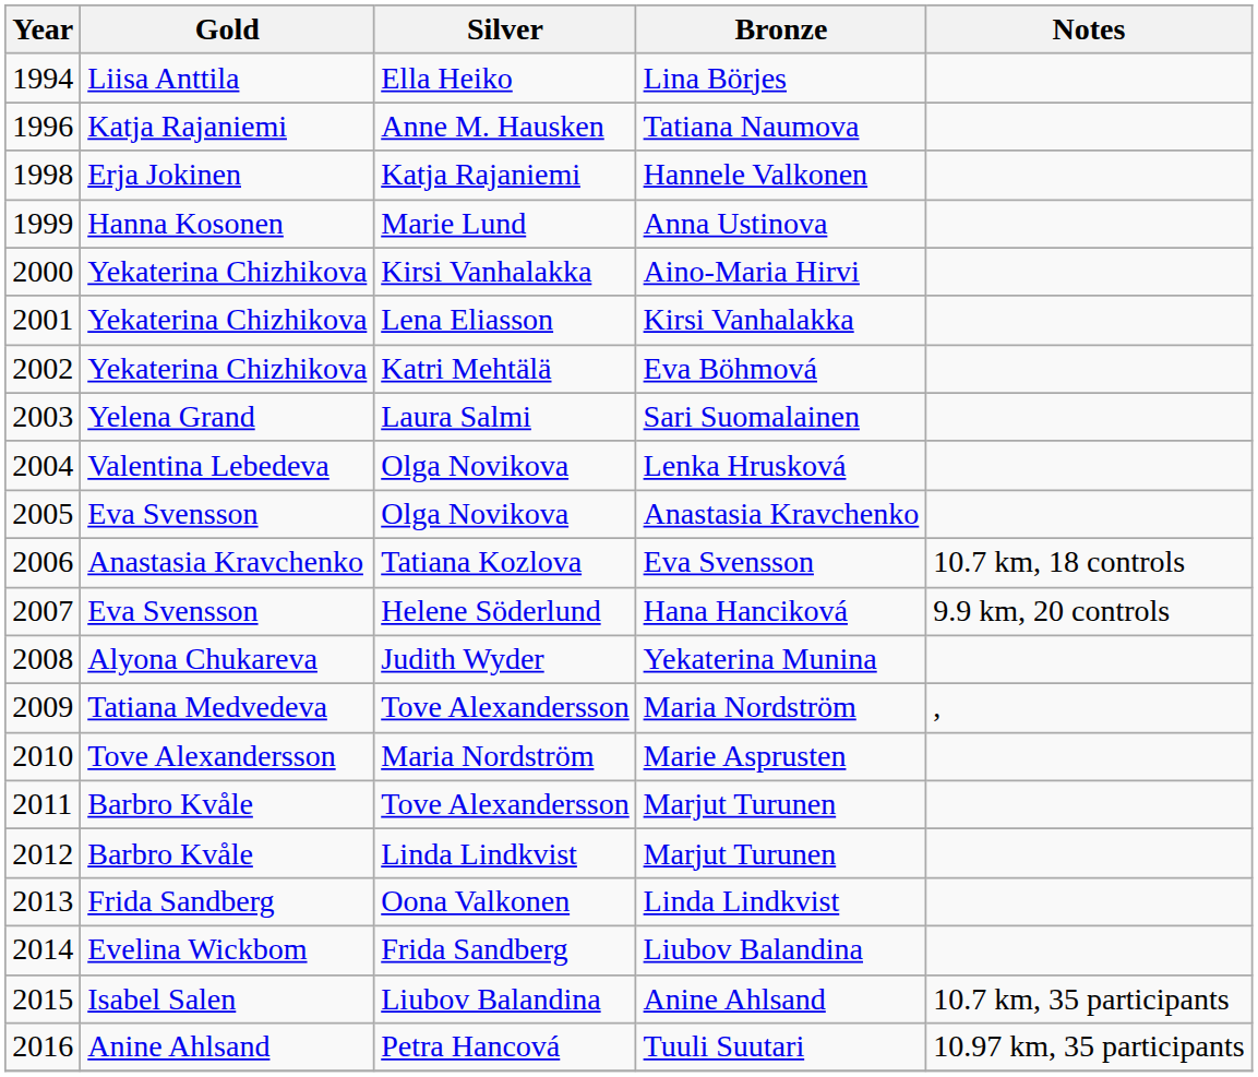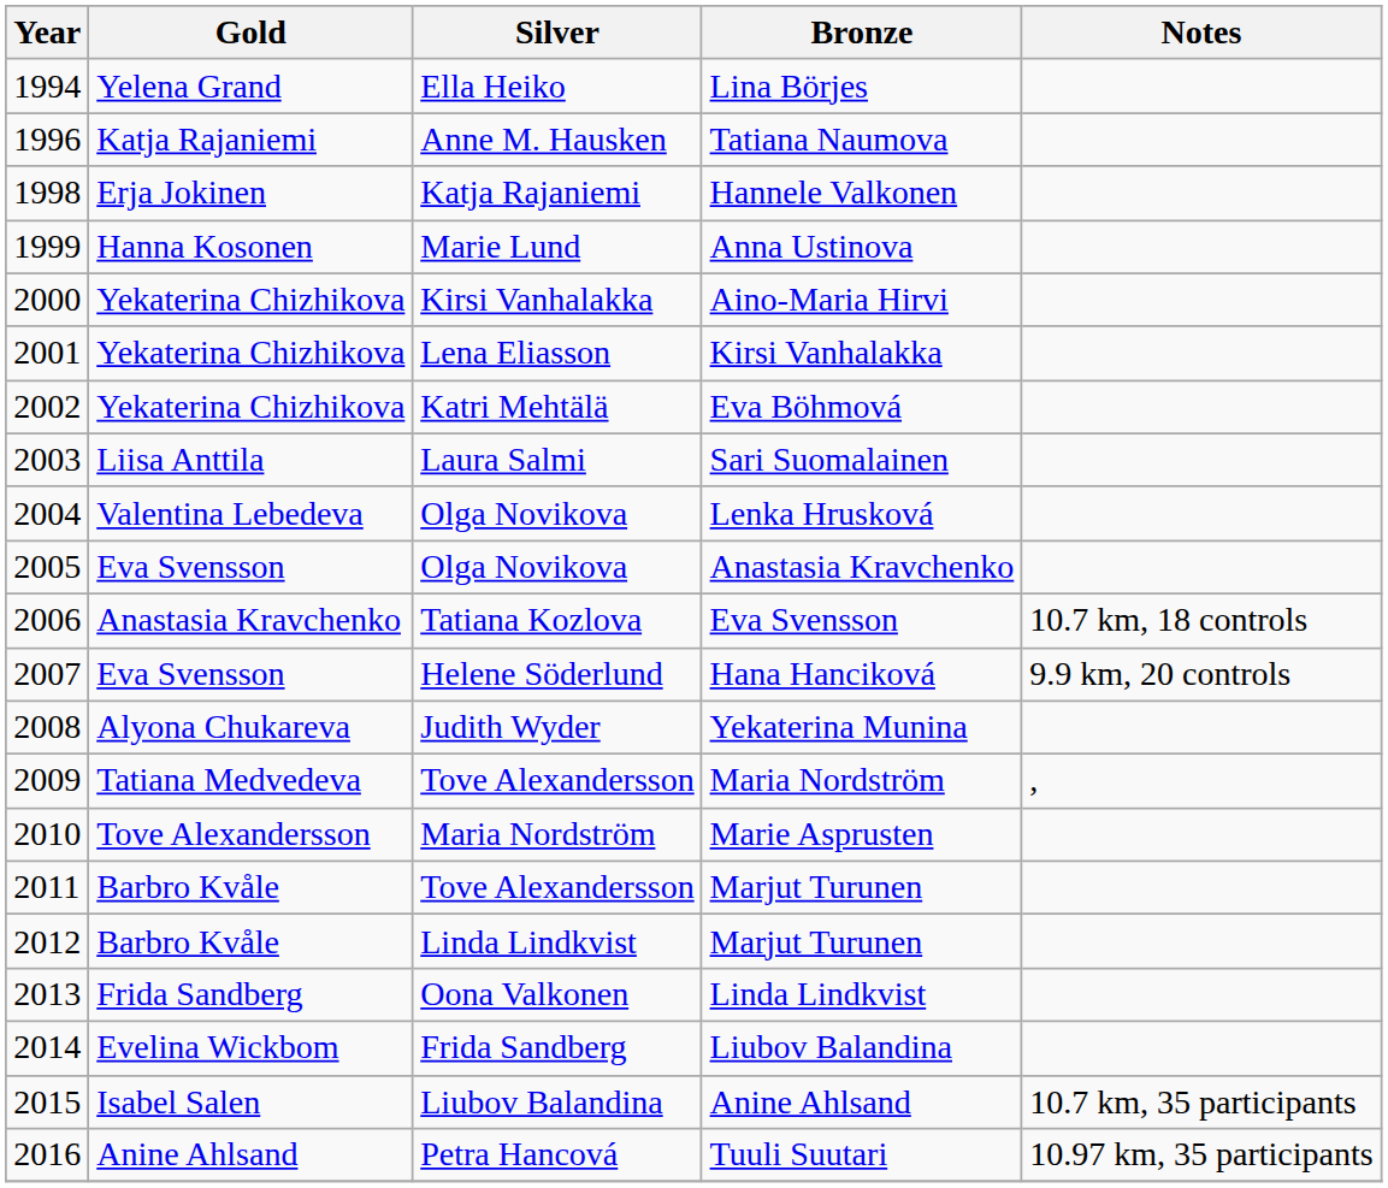Lina Börjes | Gold: Liisa Anttila -> Yelena Grand
Sari Suomalainen | Gold: Yelena Grand -> Liisa Anttila
